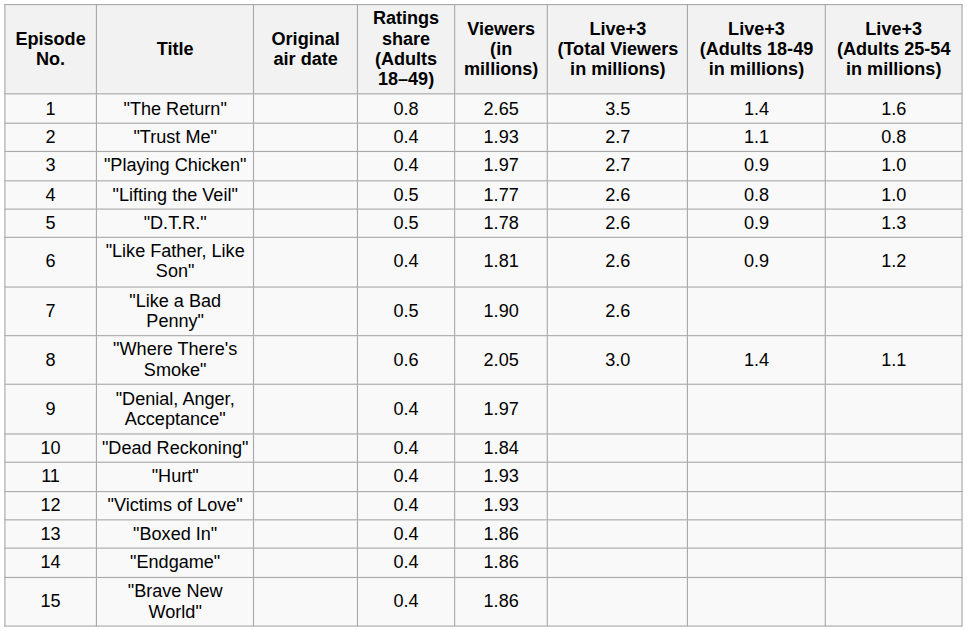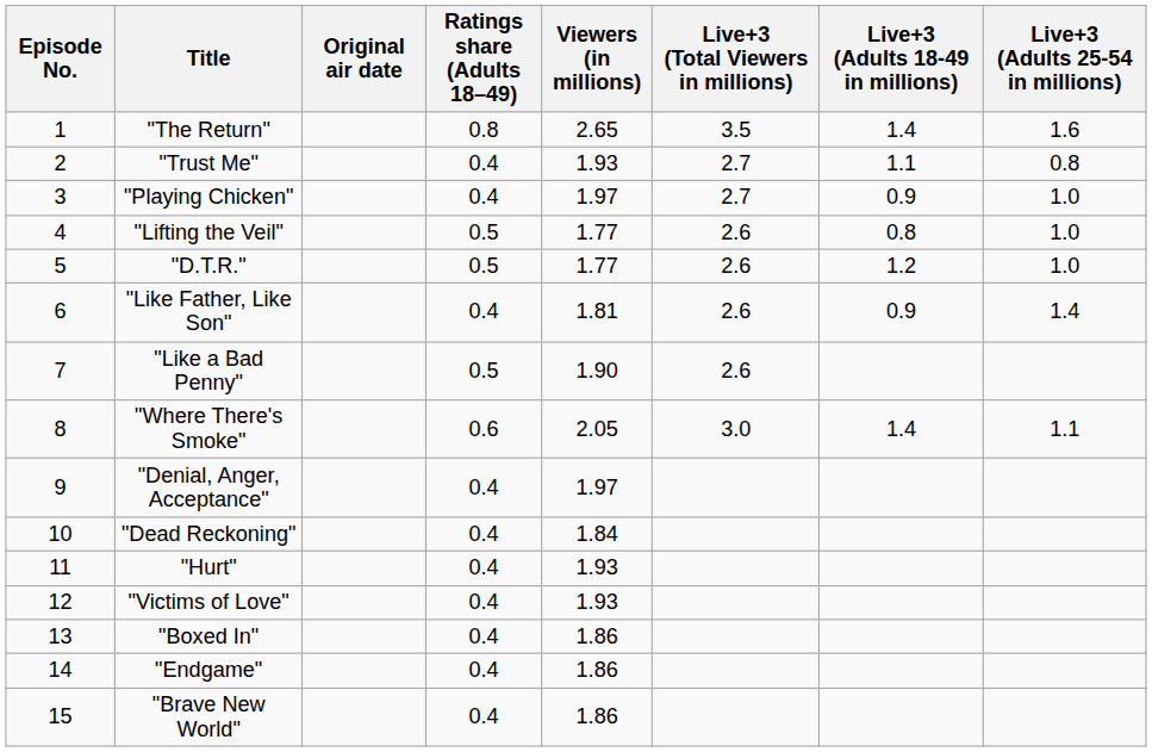"D.T.R." | Viewers (in millions): 1.78 -> 1.77
"D.T.R." | Live+3 (Adults 18-49 in millions): 0.9 -> 1.2
"D.T.R." | Live+3 (Adults 25-54 in millions): 1.3 -> 1.0
"Like Father, Like Son" | Live+3 (Adults 25-54 in millions): 1.2 -> 1.4
